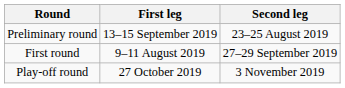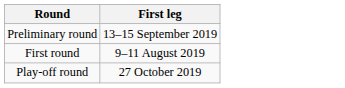- column: Second leg | 23–25 August 2019 | 27–29 September 2019 | 3 November 2019
